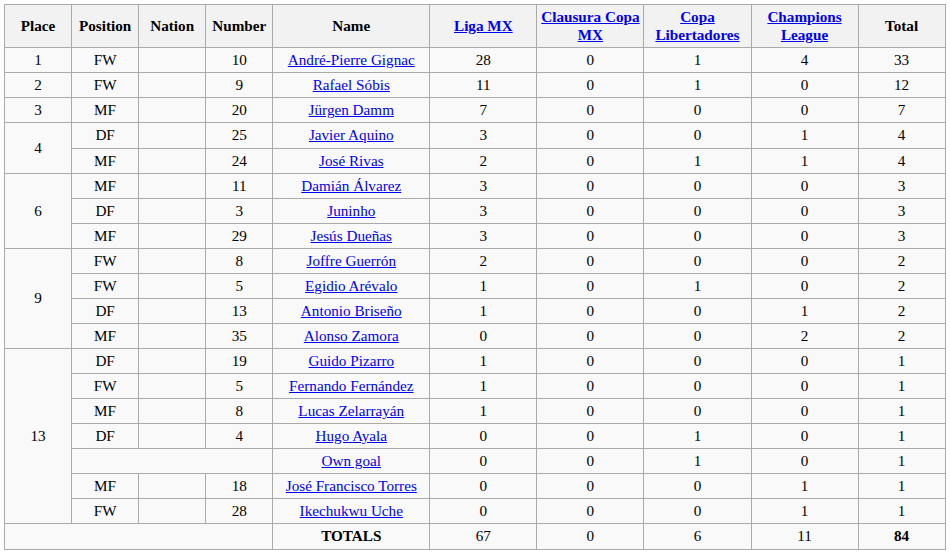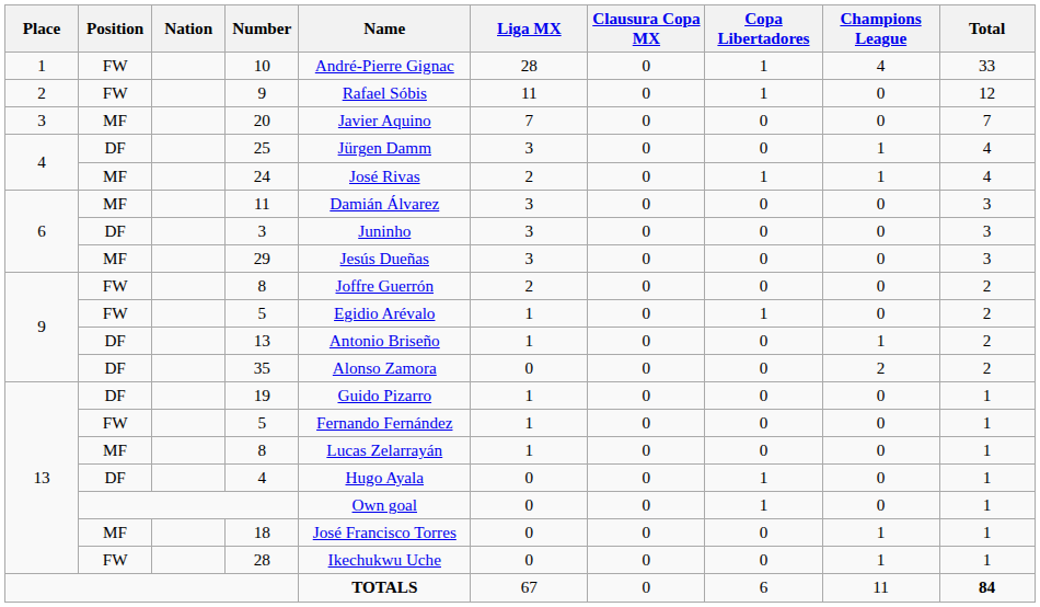20 | Name: Jürgen Damm -> Javier Aquino
25 | Name: Javier Aquino -> Jürgen Damm
35 | Position: MF -> DF
